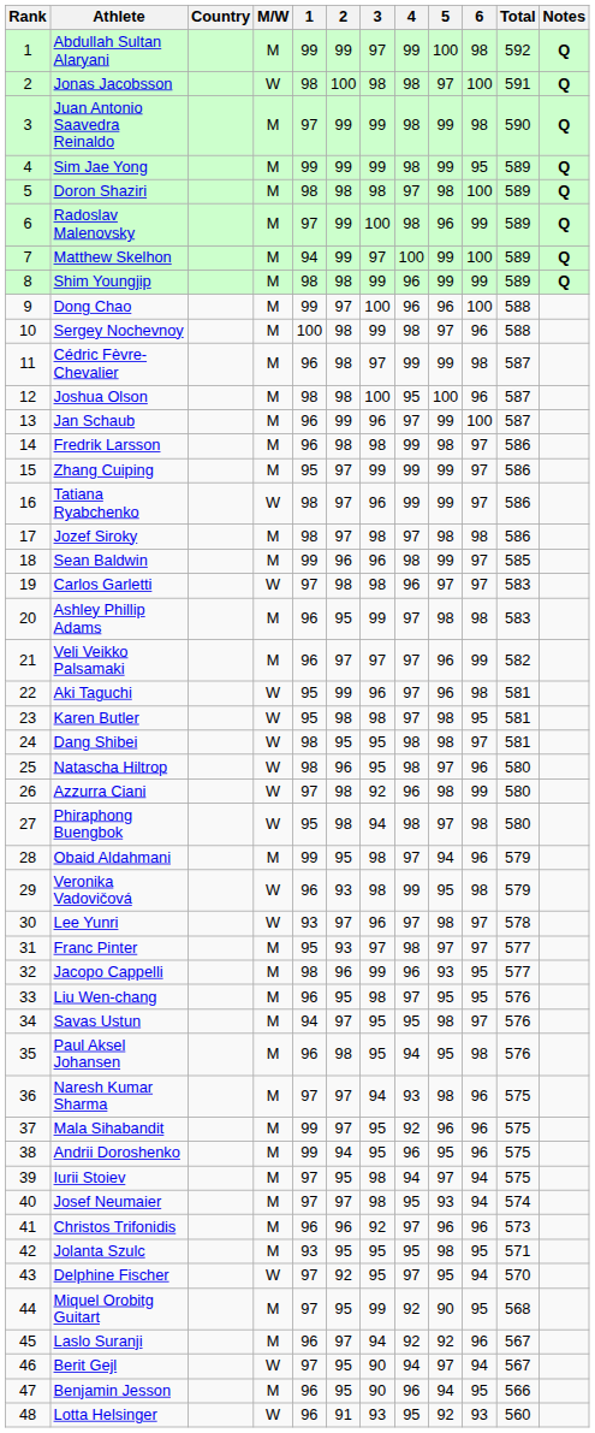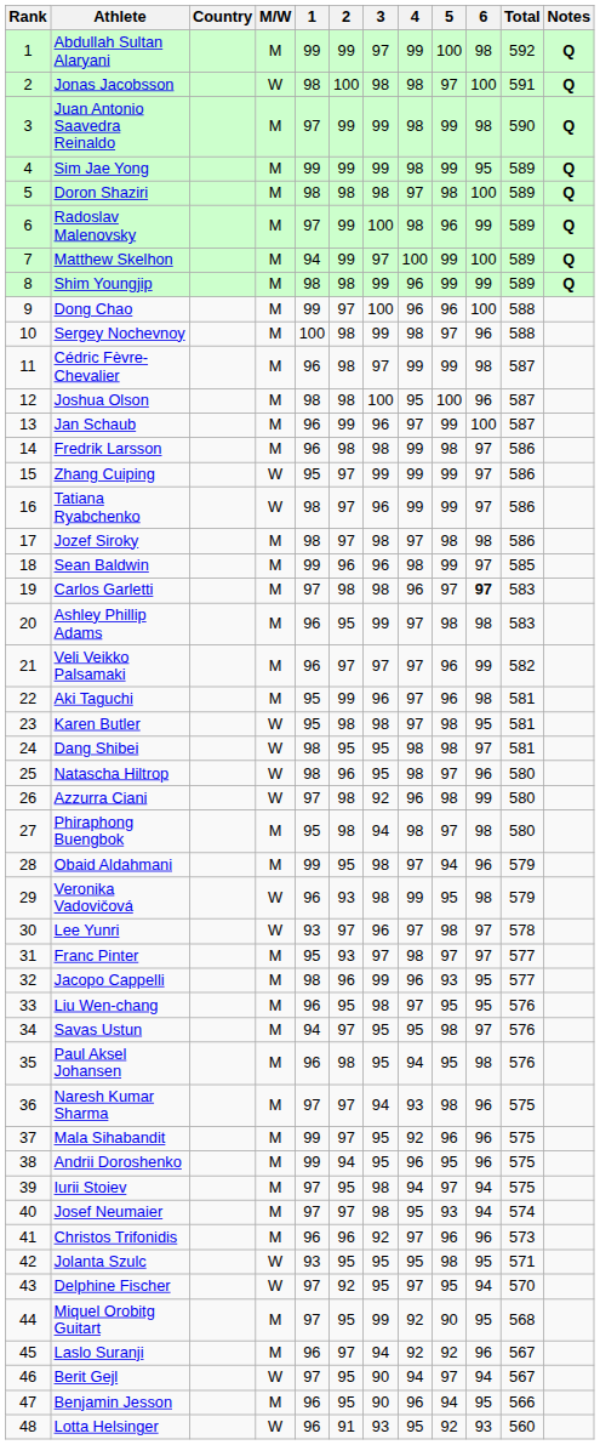Zhang Cuiping | M/W: M -> W
Carlos Garletti | M/W: W -> M
Carlos Garletti | 6: normal -> bold
Aki Taguchi | M/W: W -> M
Phiraphong Buengbok | M/W: W -> M
Jolanta Szulc | M/W: M -> W
